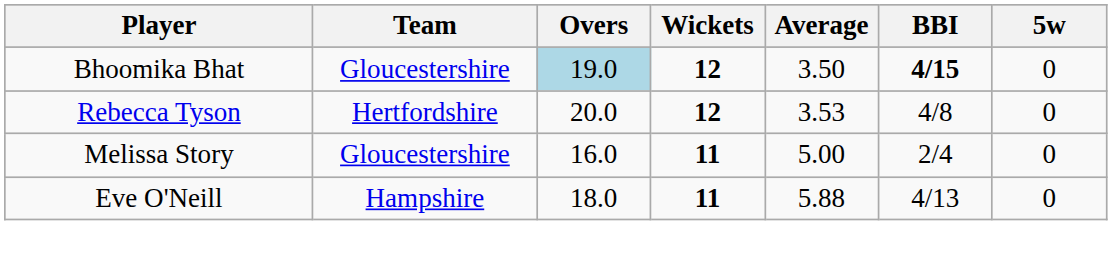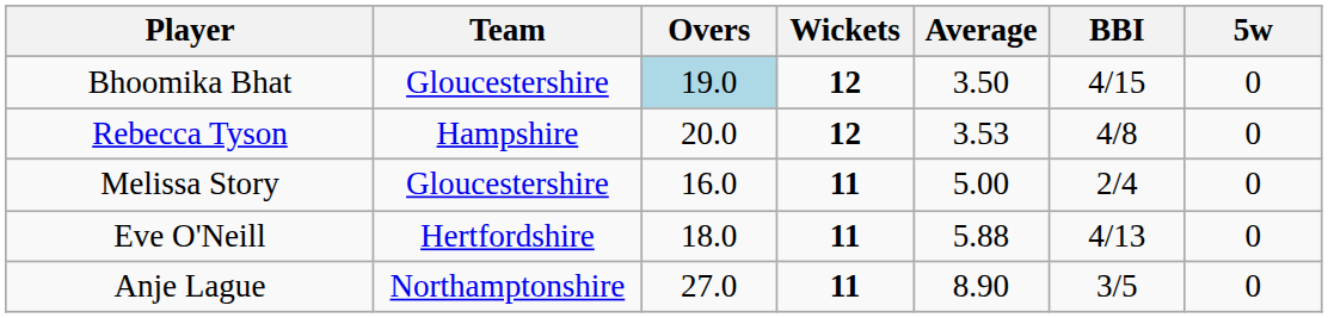Bhoomika Bhat | BBI: bold -> normal
Rebecca Tyson | Team: Hertfordshire -> Hampshire
Eve O'Neill | Team: Hampshire -> Hertfordshire
+ row: Anje Lague | Northamptonshire | 27.0 | 11 | 8.90 | 3/5 | 0
